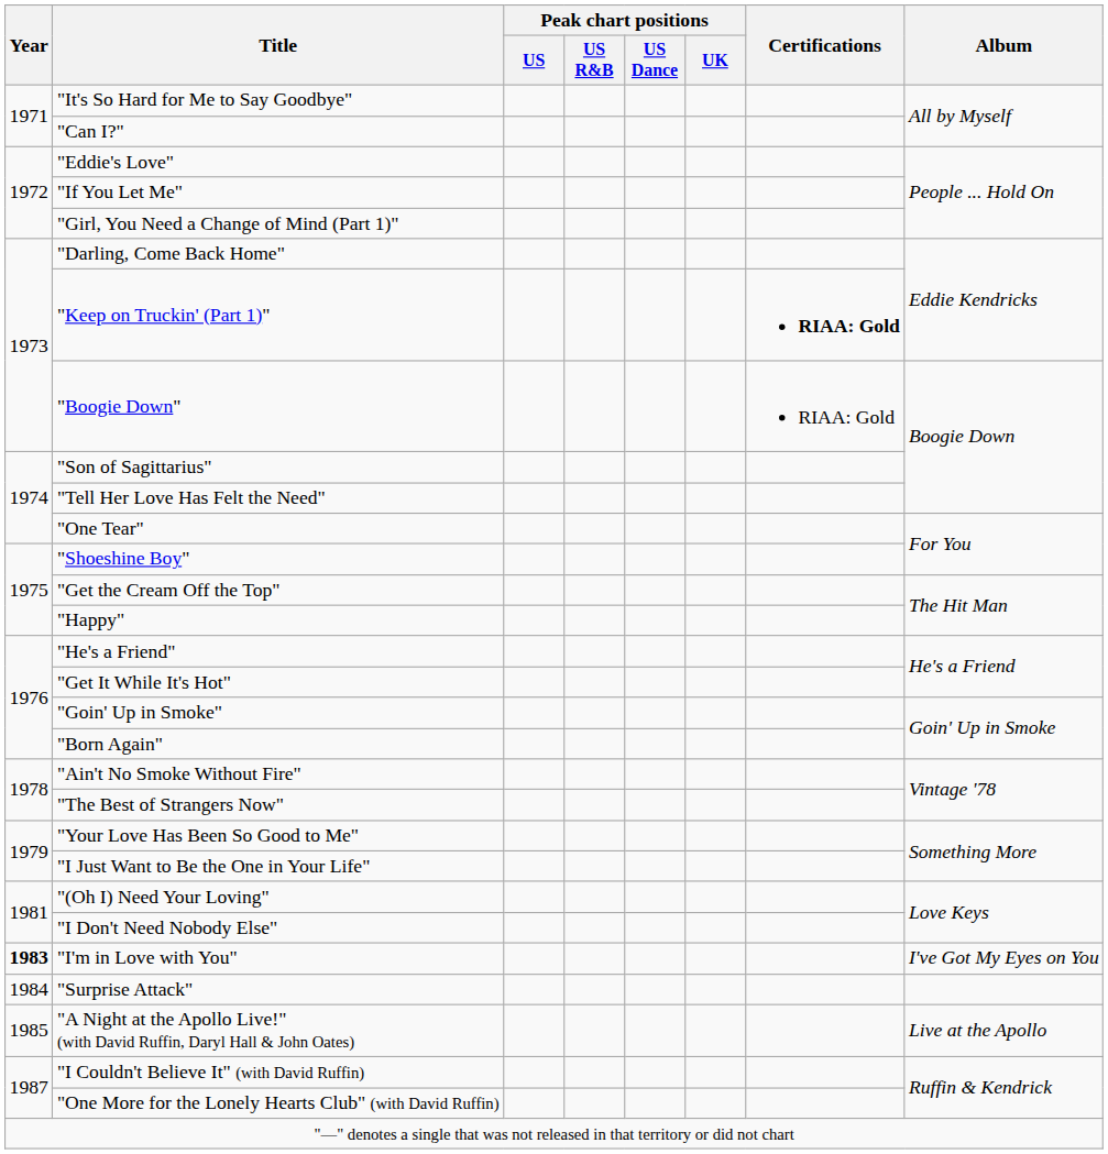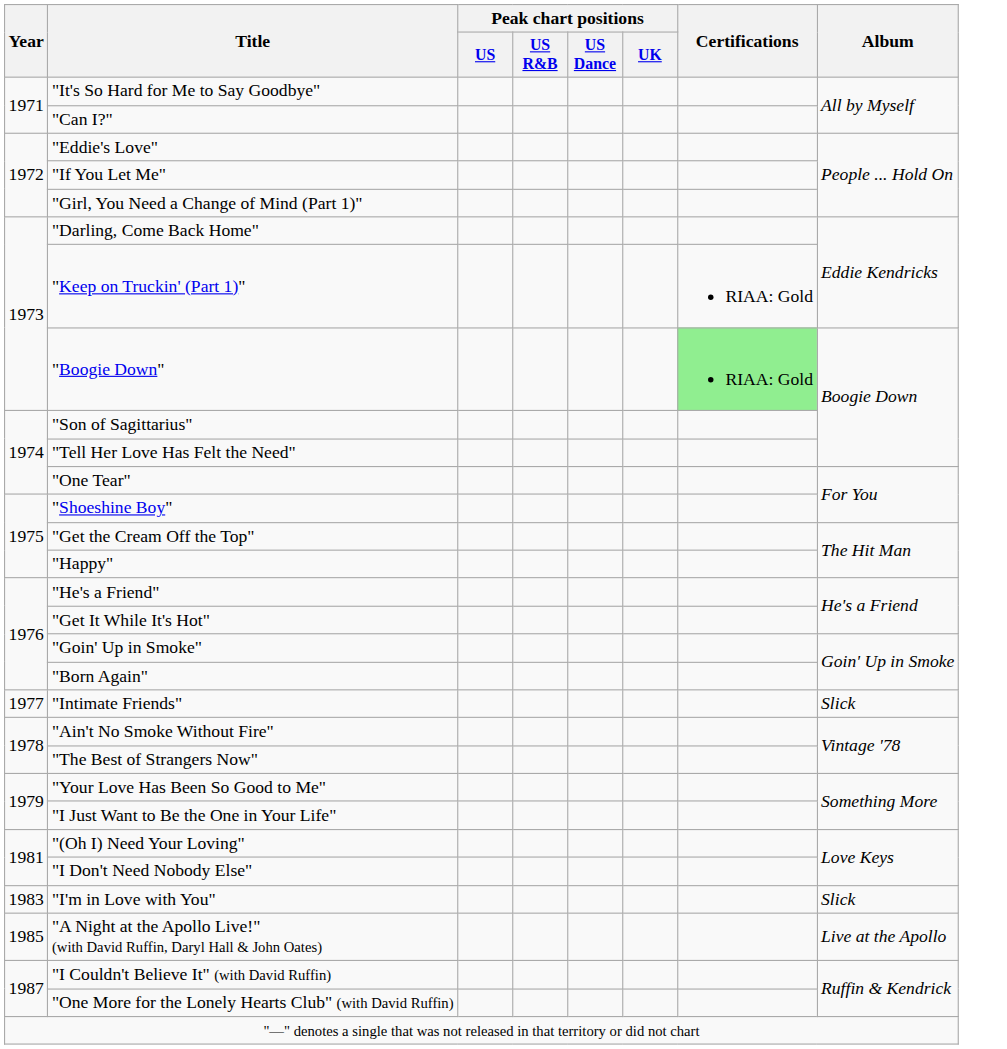"Keep on Truckin' (Part 1)" | Certifications: bold -> normal
"Boogie Down" | Certifications: no background -> lightgreen background
+ row: 1977 | "Intimate Friends" | Slick
"I'm in Love with You" | Year: bold -> normal
"I'm in Love with You" | Album: I've Got My Eyes on You -> Slick
- row: 1984 | "Surprise Attack"
